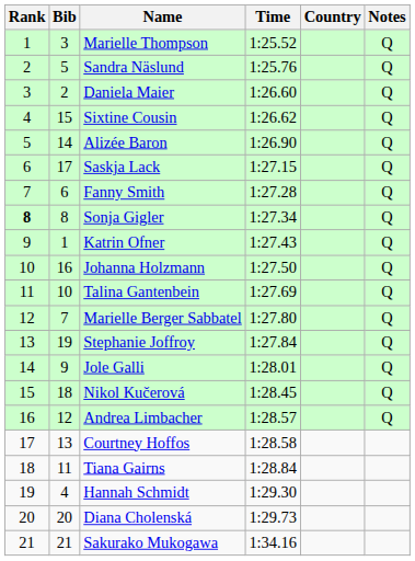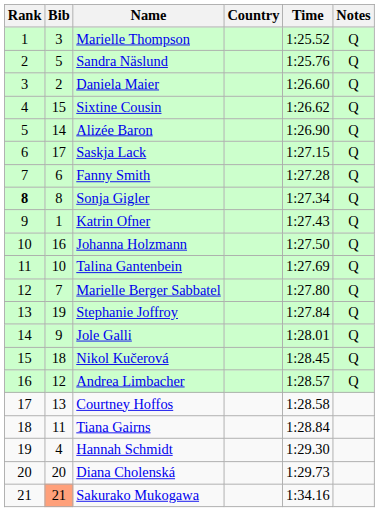columns swapped: Country <-> Time
Sakurako Mukogawa | Bib: no background -> lightsalmon background
